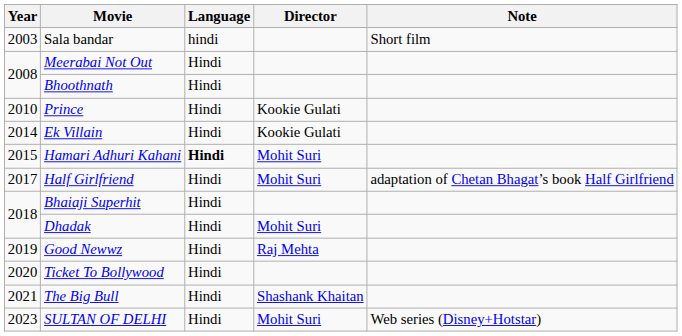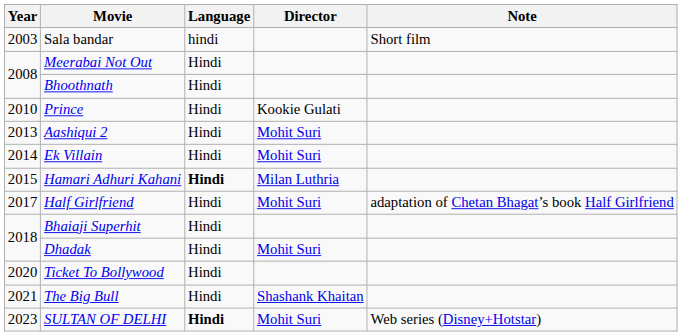+ row: 2013 | Aashiqui 2 | Hindi | Mohit Suri
Ek Villain | Director: Kookie Gulati -> Mohit Suri
Hamari Adhuri Kahani | Director: Mohit Suri -> Milan Luthria
- row: 2019 | Good Newwz | Hindi | Raj Mehta
SULTAN OF DELHI | Language: normal -> bold
